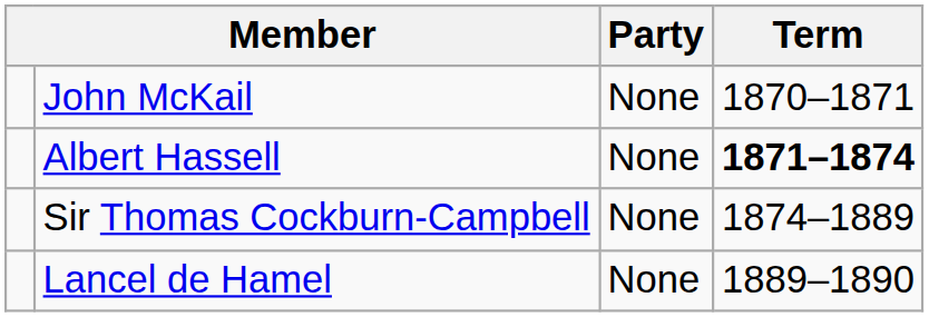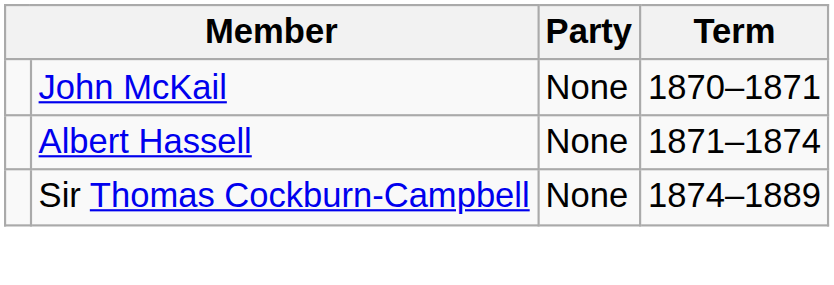Albert Hassell | Term: bold -> normal
- row: Lancel de Hamel | None | 1889–1890
